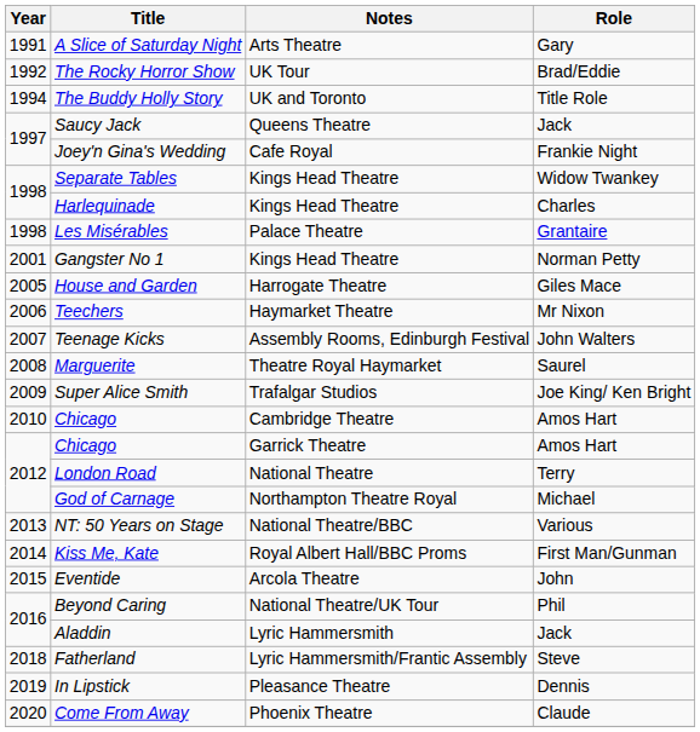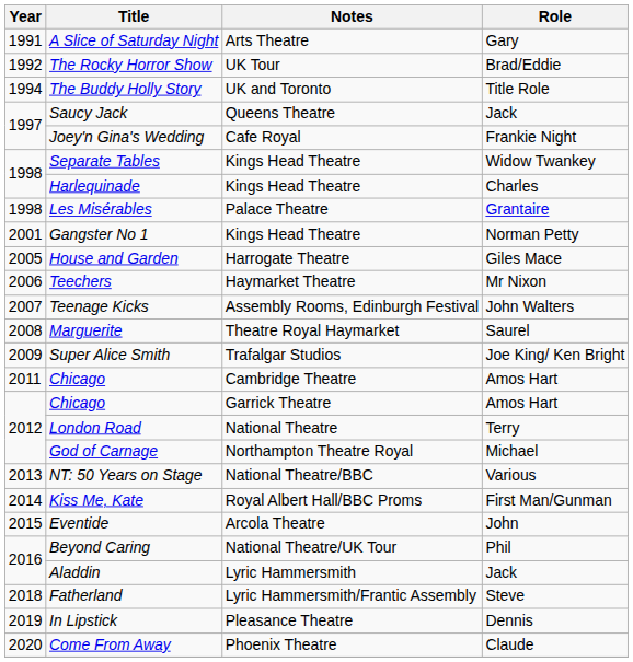Chicago / Cambridge Theatre | Year: 2010 -> 2011
